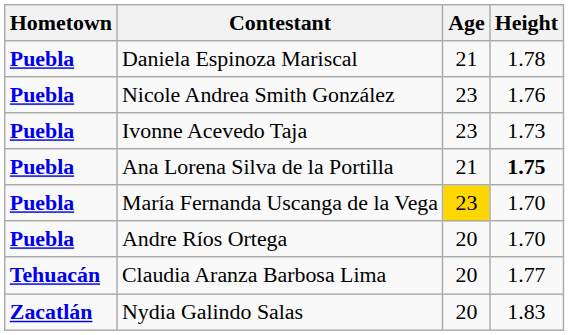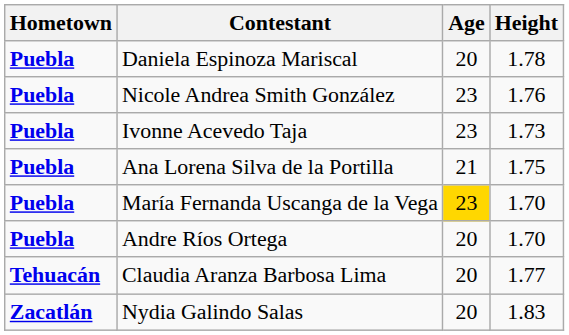Daniela Espinoza Mariscal | Age: 21 -> 20
Ana Lorena Silva de la Portilla | Height: bold -> normal
